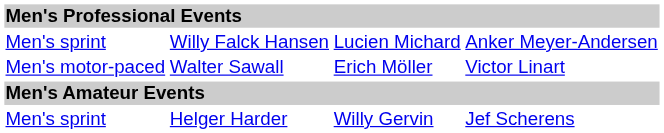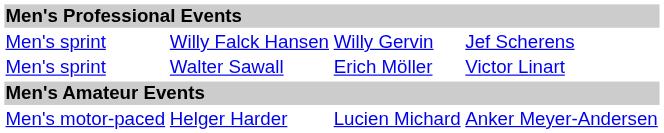Willy Falck Hansen | column 3: Lucien Michard -> Willy Gervin
Willy Falck Hansen | column 4: Anker Meyer-Andersen -> Jef Scherens
Walter Sawall | column 1: Men's motor-paced -> Men's sprint
Helger Harder | column 1: Men's sprint -> Men's motor-paced
Helger Harder | column 3: Willy Gervin -> Lucien Michard
Helger Harder | column 4: Jef Scherens -> Anker Meyer-Andersen
